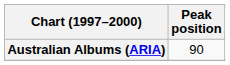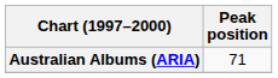Australian Albums (ARIA) | Peak position: 90 -> 71
